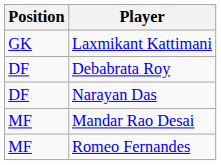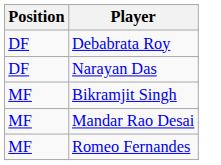- row: GK | Laxmikant Kattimani
+ row: MF | Bikramjit Singh
